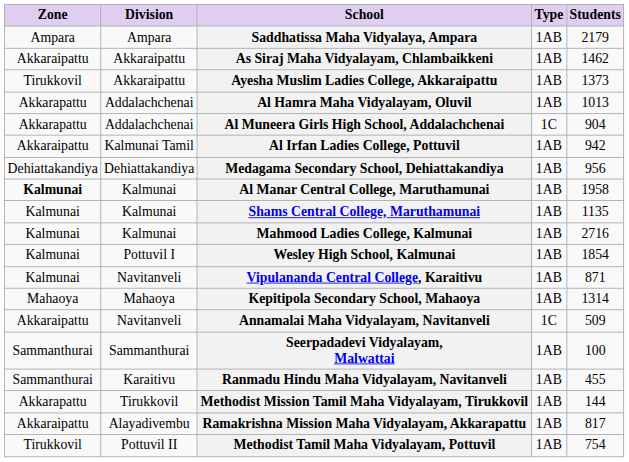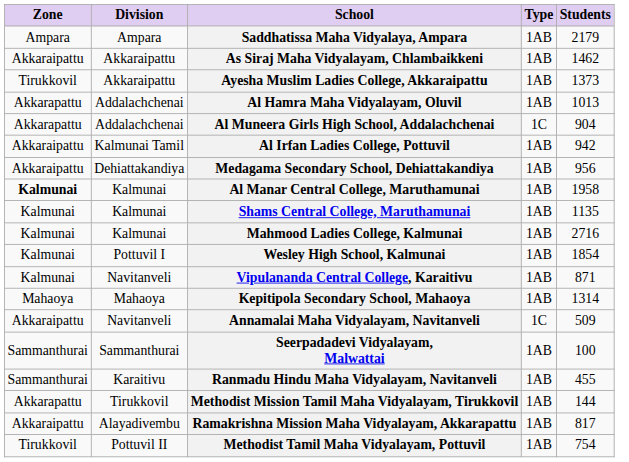Medagama Secondary School, Dehiattakandiya | Zone: Dehiattakandiya -> Akkaraipattu
